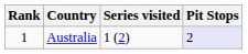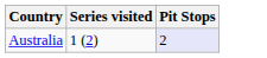- column: Rank | 1
